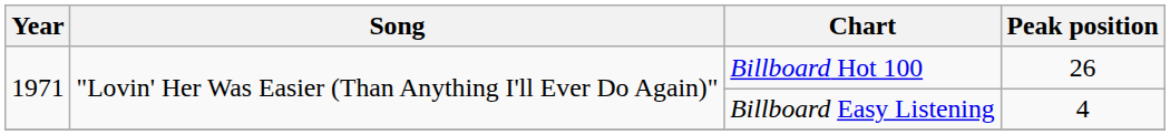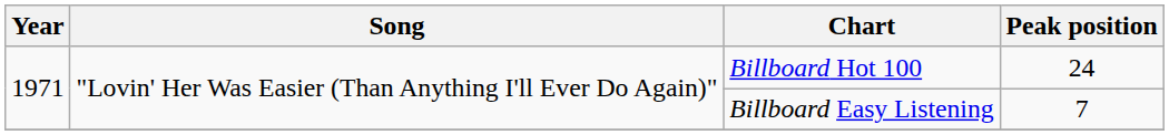Billboard Hot 100 | Peak position: 26 -> 24
Billboard Easy Listening | Peak position: 4 -> 7
